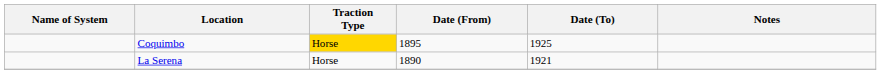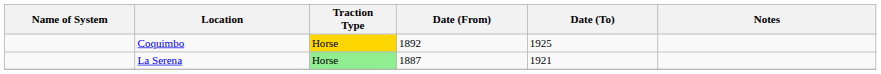Coquimbo | Date (From): 1895 -> 1892
La Serena | Traction Type: no background -> lightgreen background
La Serena | Date (From): 1890 -> 1887
